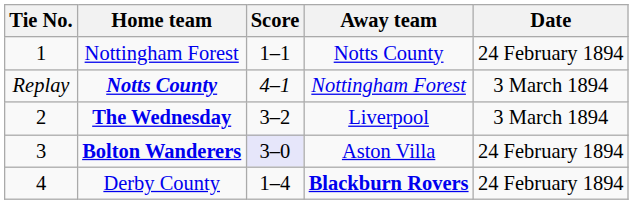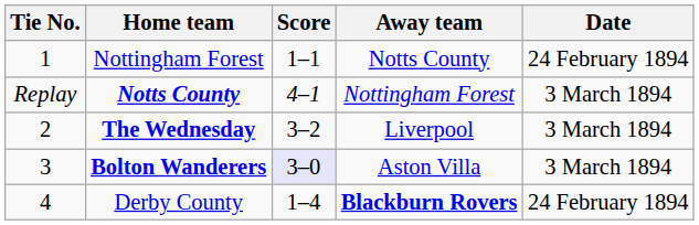Bolton Wanderers | Date: 24 February 1894 -> 3 March 1894
